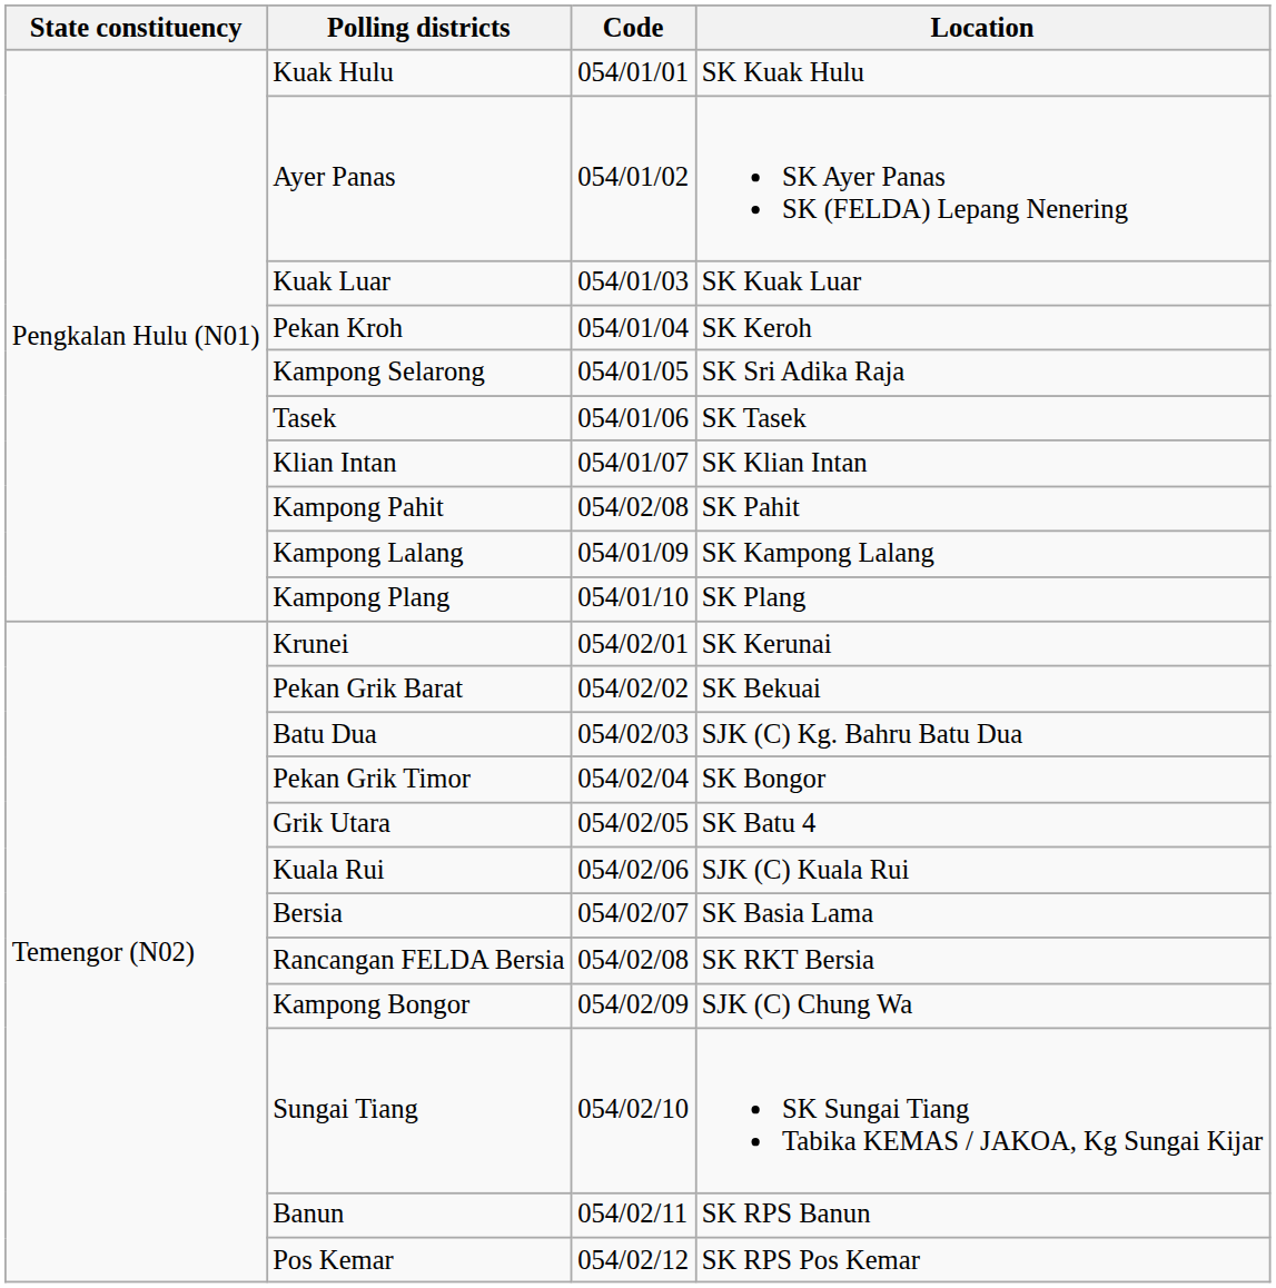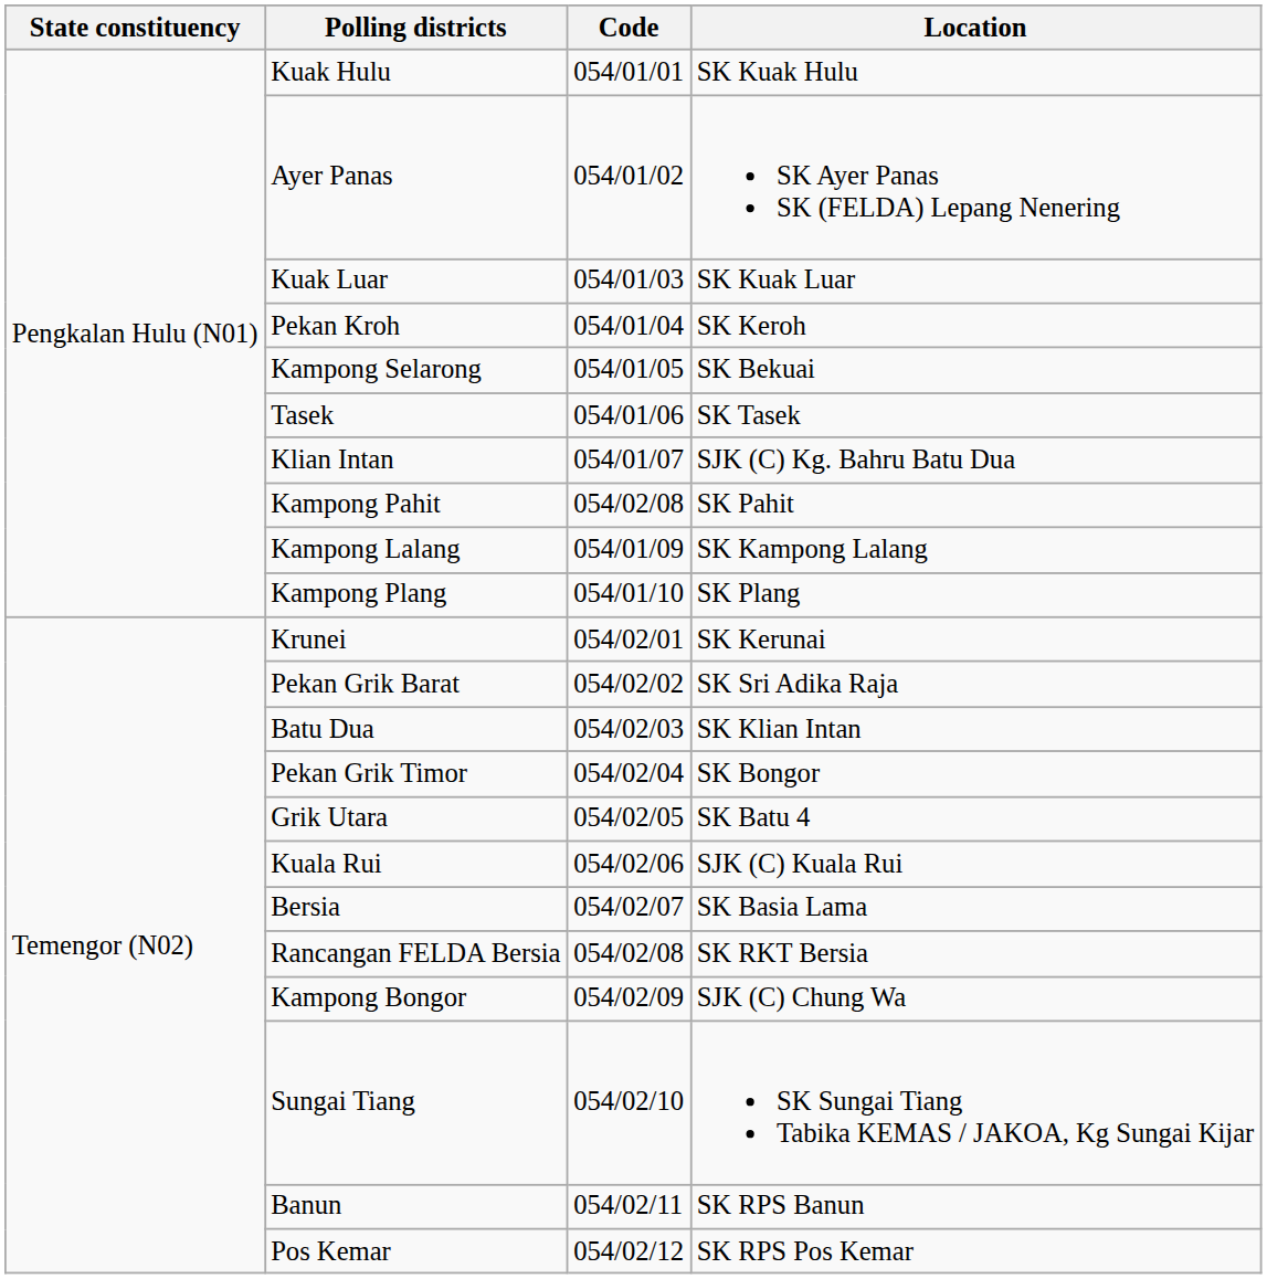Kampong Selarong | Location: SK Sri Adika Raja -> SK Bekuai
Klian Intan | Location: SK Klian Intan -> SJK (C) Kg. Bahru Batu Dua
Pekan Grik Barat | Location: SK Bekuai -> SK Sri Adika Raja
Batu Dua | Location: SJK (C) Kg. Bahru Batu Dua -> SK Klian Intan
